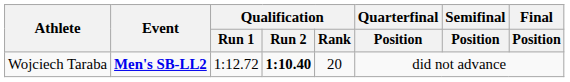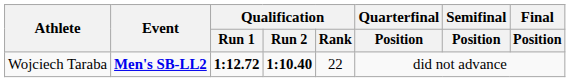Wojciech Taraba | Qualification / Run 1: normal -> bold
Wojciech Taraba | Qualification / Rank: 20 -> 22
